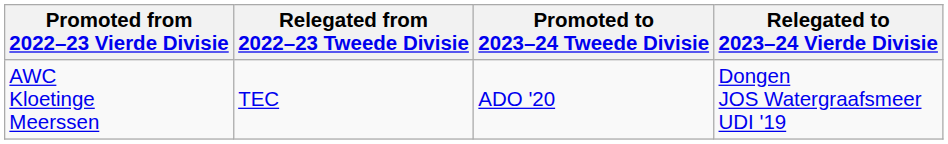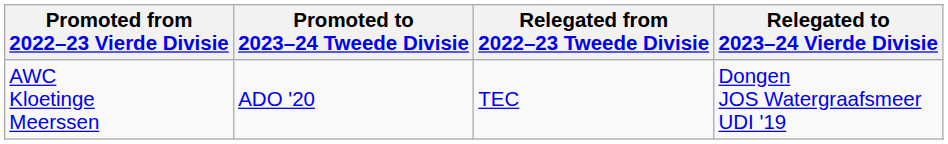columns swapped: Relegated from 2022–23 Tweede Divisie <-> Promoted to 2023–24 Tweede Divisie
